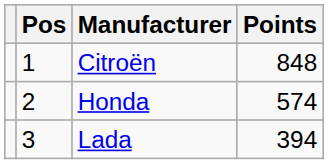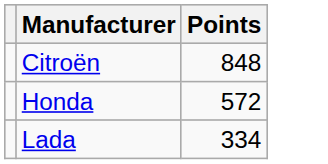- column: Pos | 1 | 2 | 3
Honda | Points: 574 -> 572
Lada | Points: 394 -> 334
